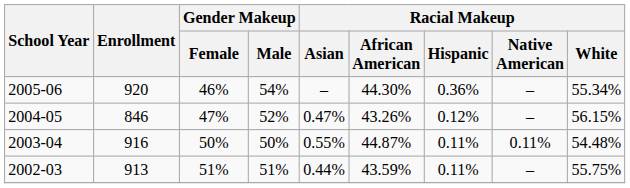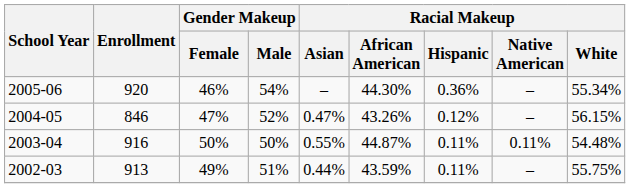2002-03 | Gender Makeup / Female: 51% -> 49%
